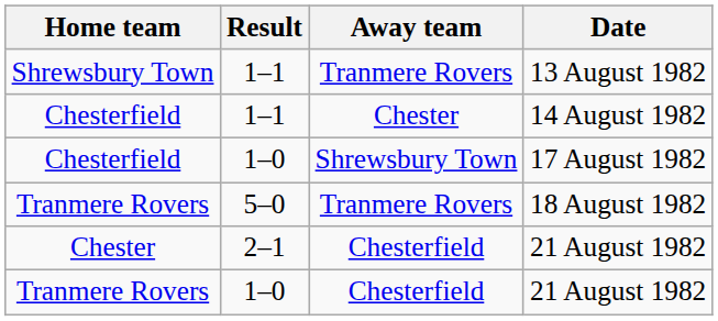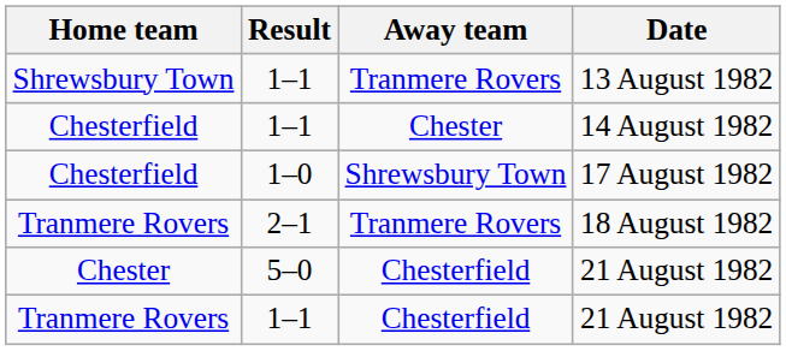18 August 1982 | Result: 5–0 -> 2–1
Chester / 21 August 1982 | Result: 2–1 -> 5–0
Tranmere Rovers / 21 August 1982 | Result: 1–0 -> 1–1
